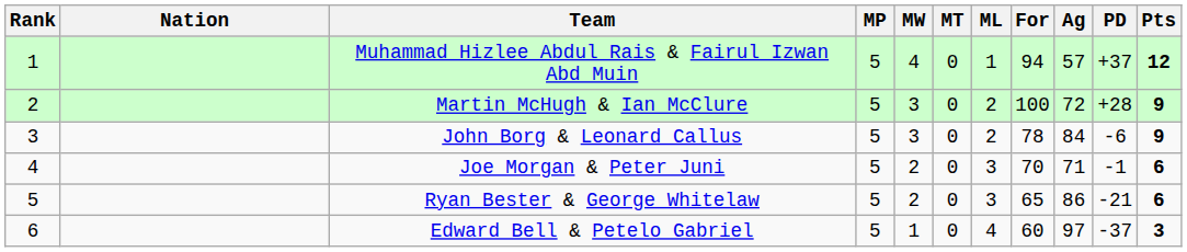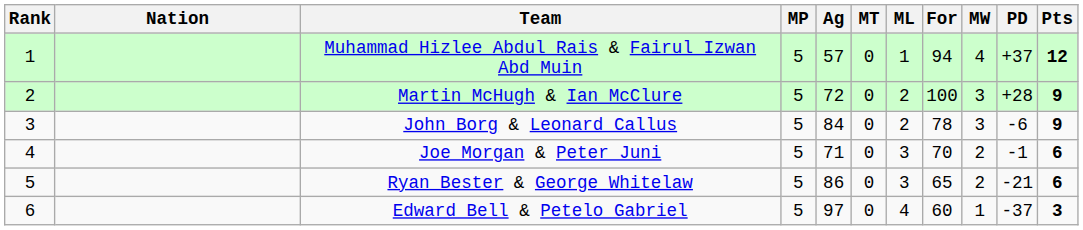columns swapped: MW <-> Ag
